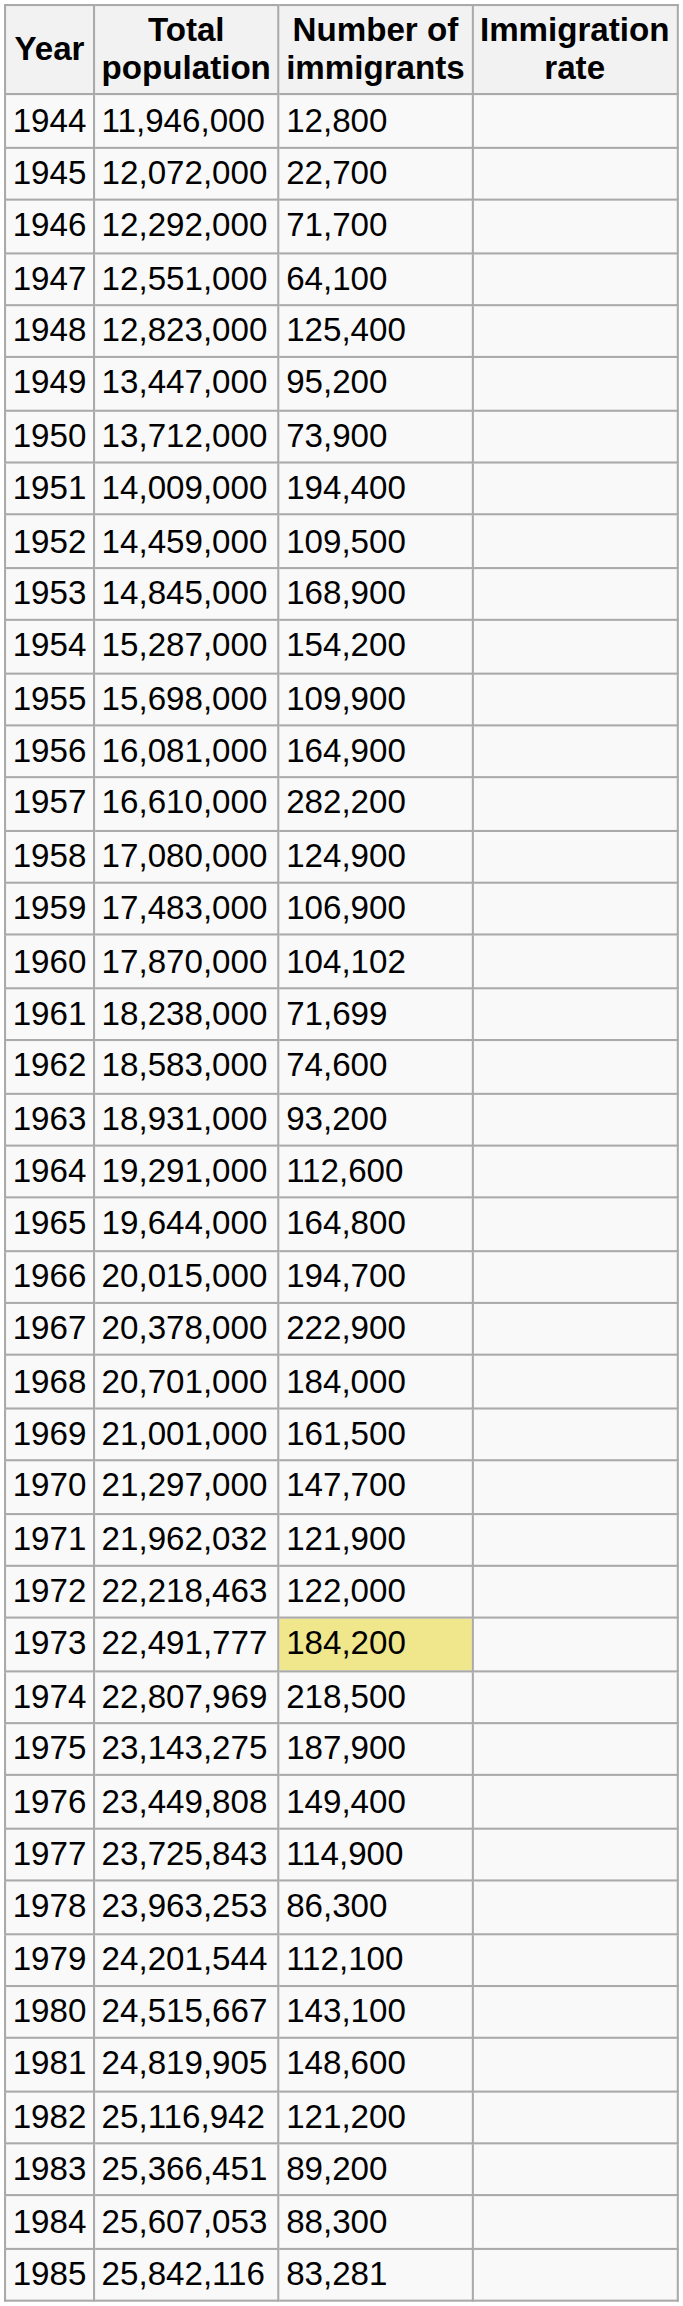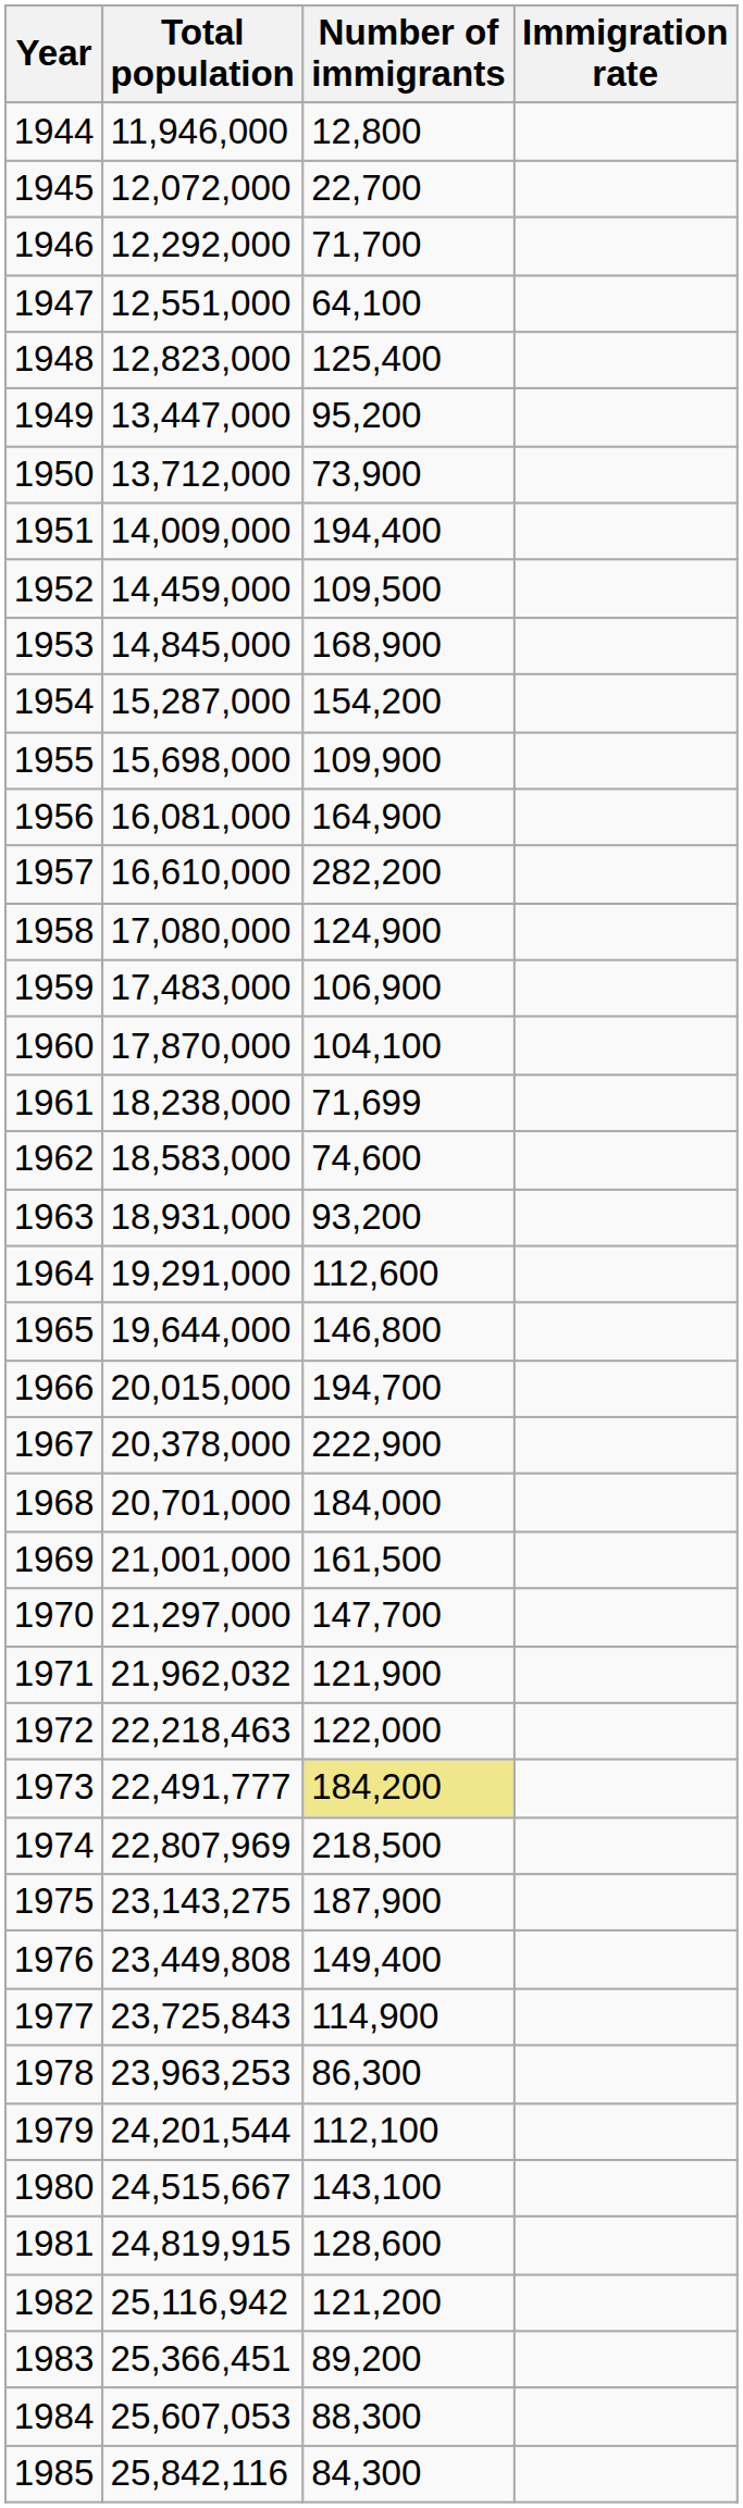1960 | Number of immigrants: 104,102 -> 104,100
1965 | Number of immigrants: 164,800 -> 146,800
1981 | Total population: 24,819,905 -> 24,819,915
1981 | Number of immigrants: 148,600 -> 128,600
1985 | Number of immigrants: 83,281 -> 84,300
